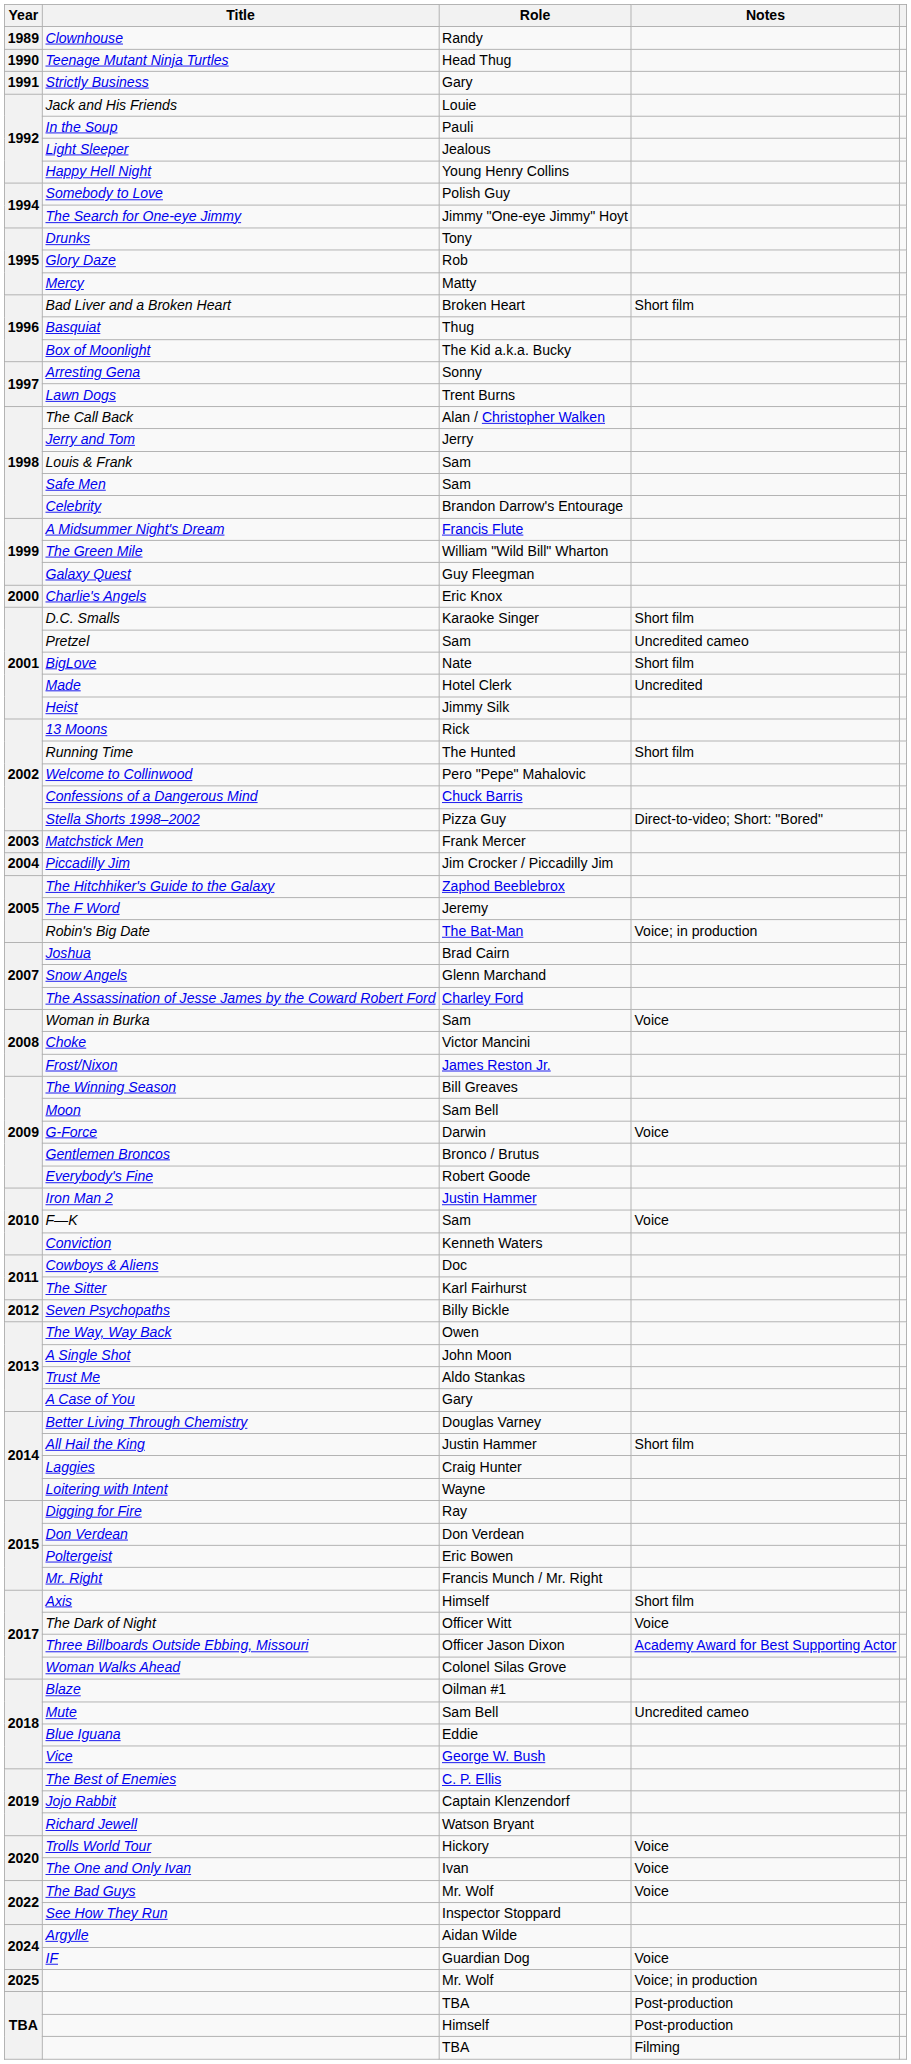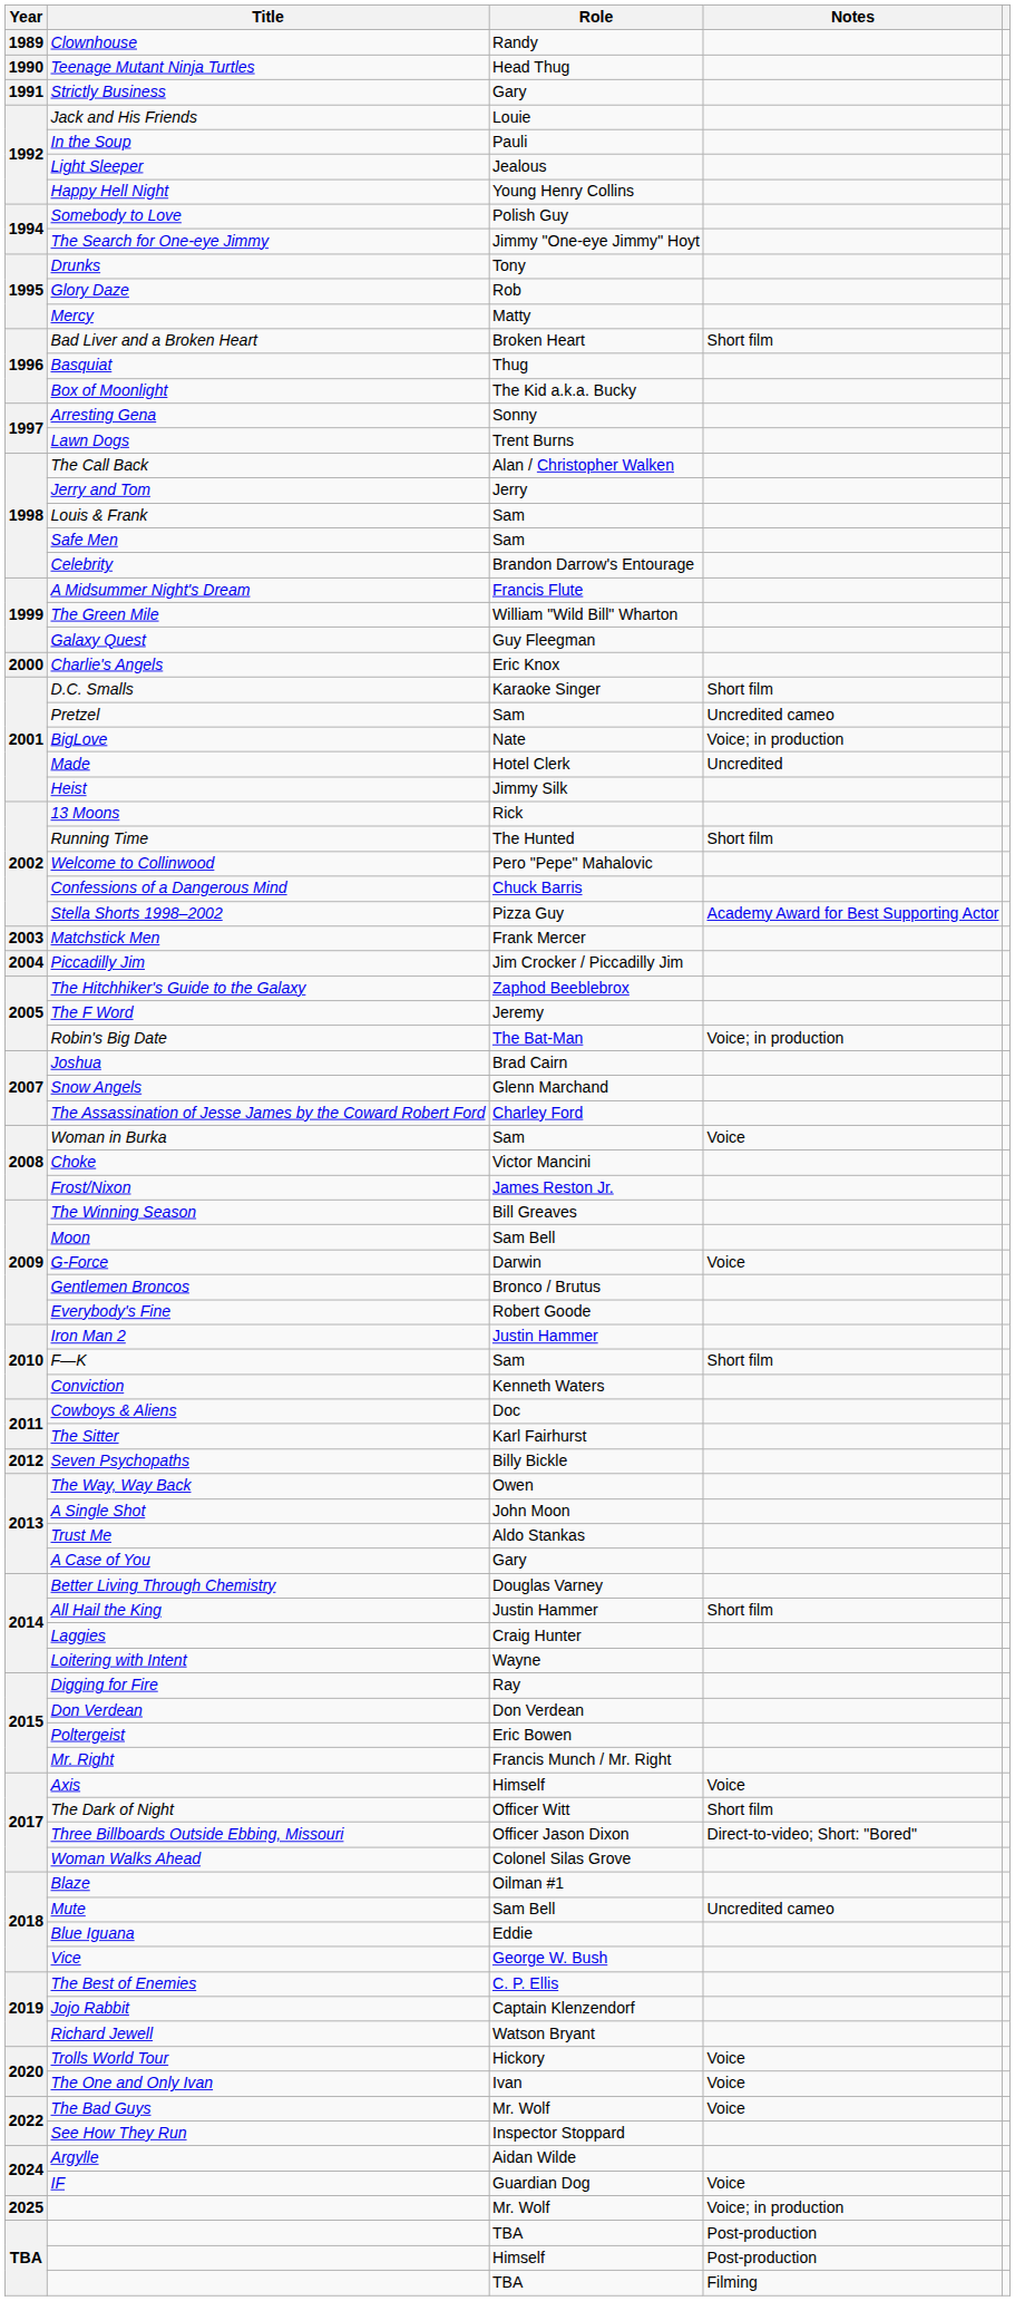BigLove | Notes: Short film -> Voice; in production
Stella Shorts 1998–2002 | Notes: Direct-to-video; Short: "Bored" -> Academy Award for Best Supporting Actor
F—K | Notes: Voice -> Short film
Axis | Notes: Short film -> Voice
The Dark of Night | Notes: Voice -> Short film
Three Billboards Outside Ebbing, Missouri | Notes: Academy Award for Best Supporting Actor -> Direct-to-video; Short: "Bored"
